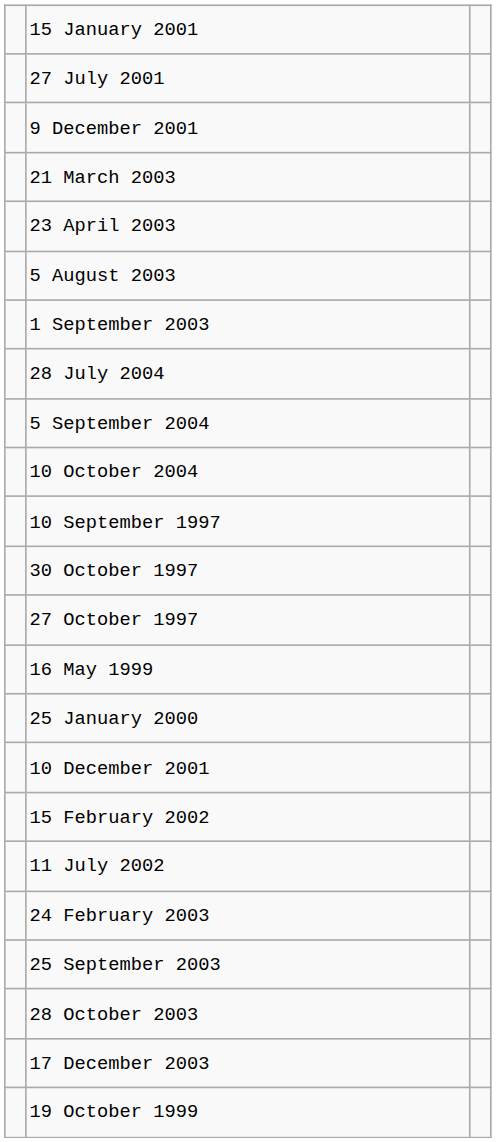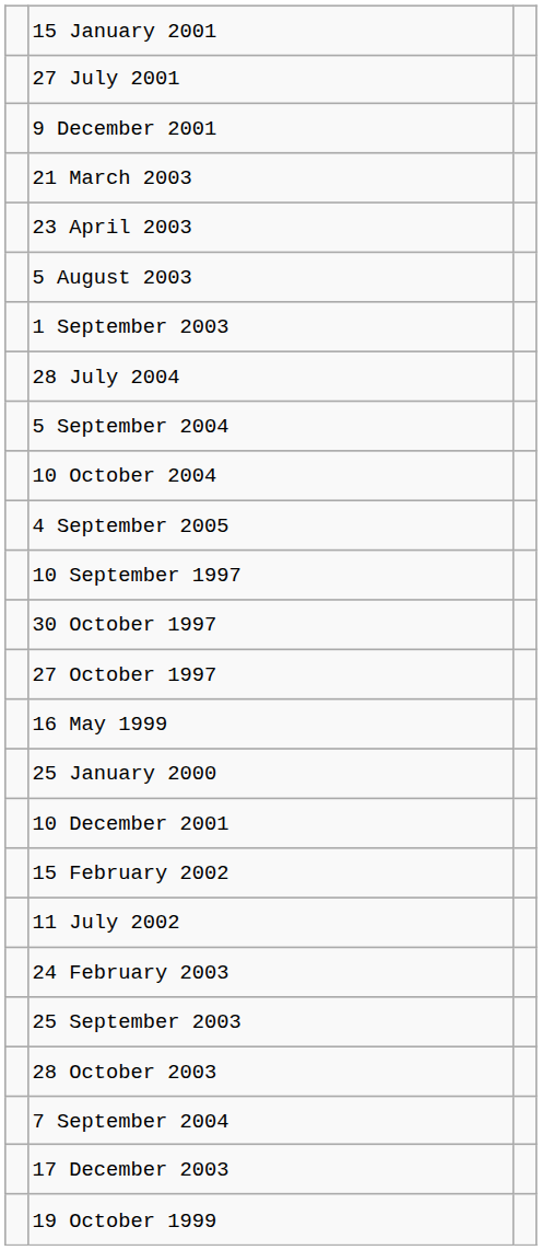+ row: 4 September 2005
+ row: 7 September 2004
